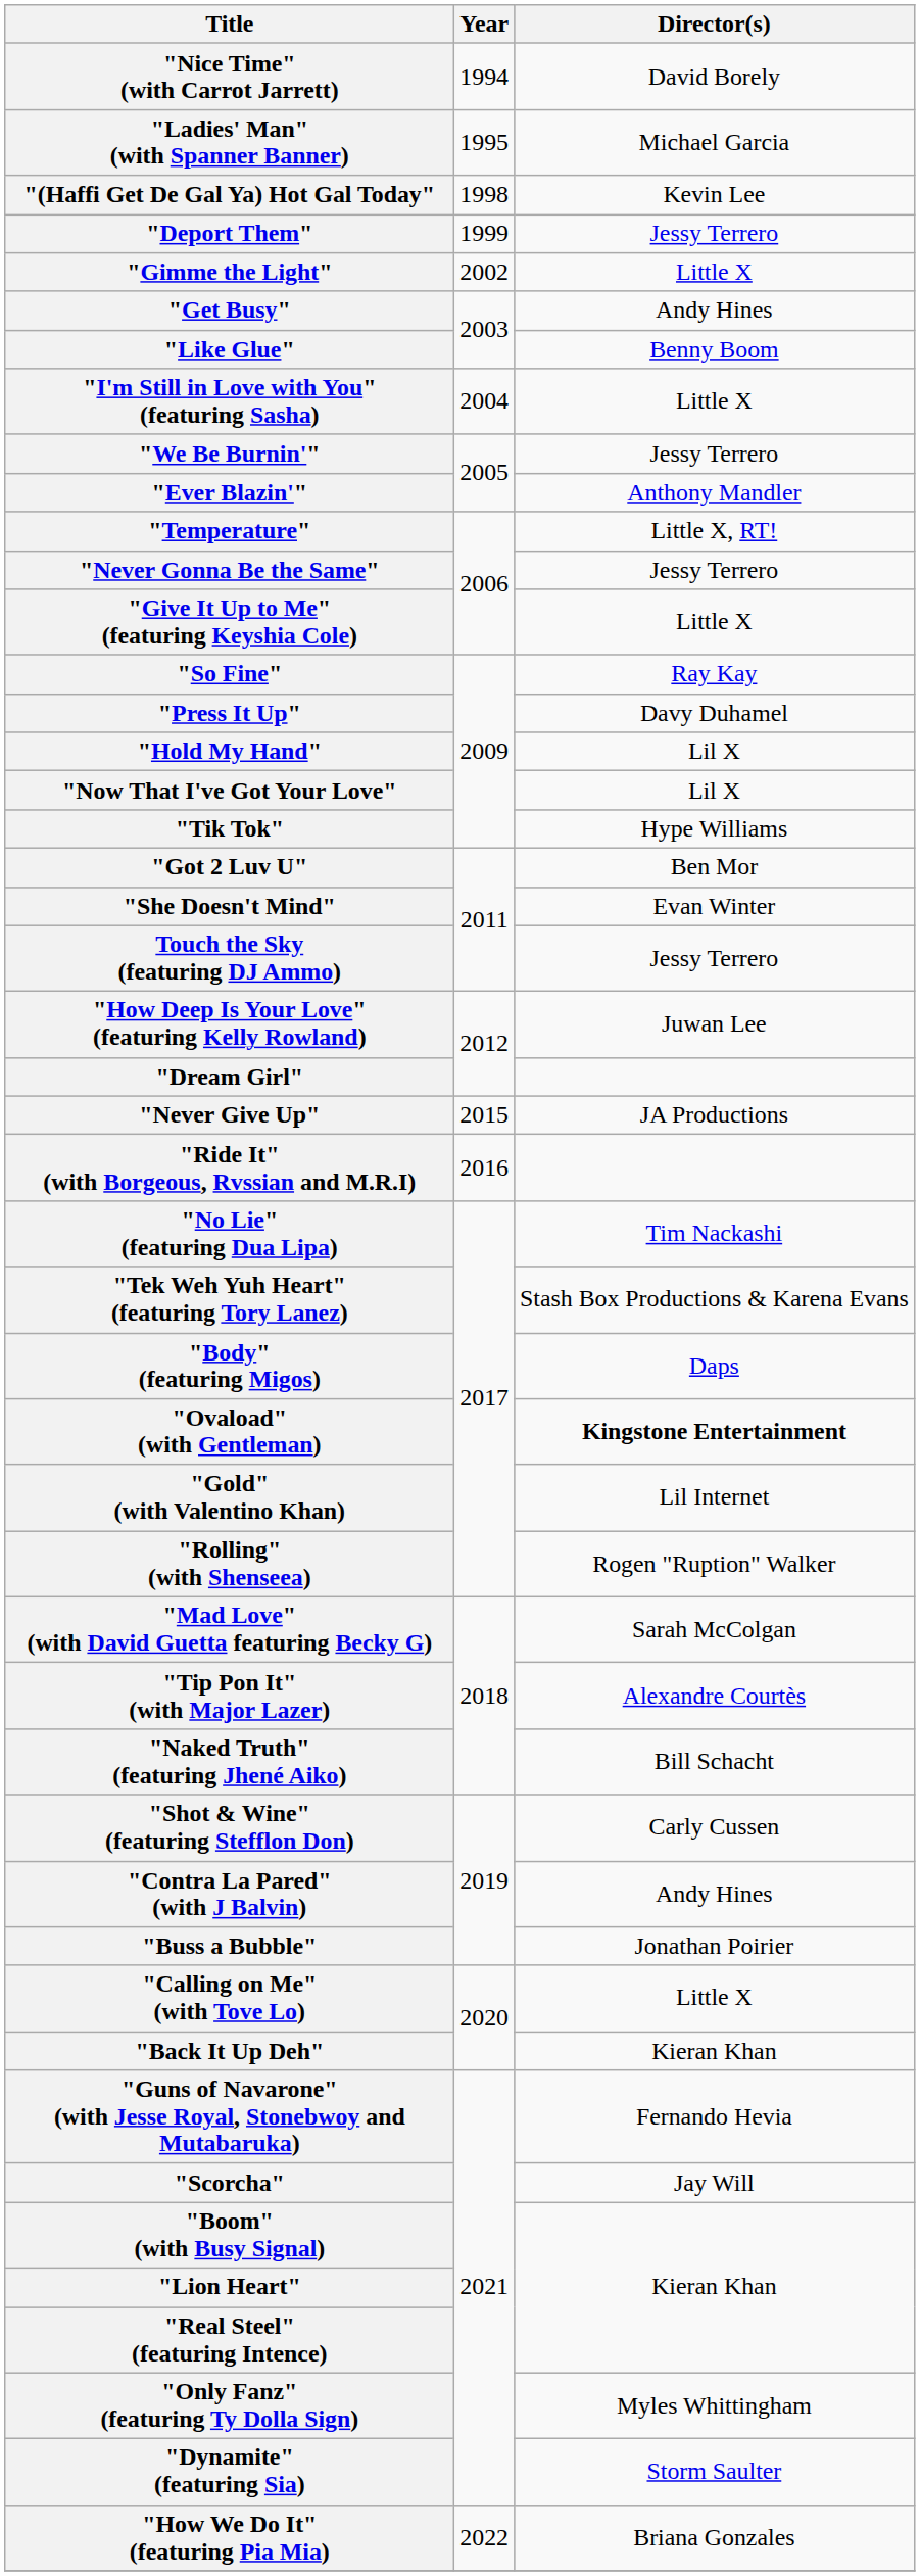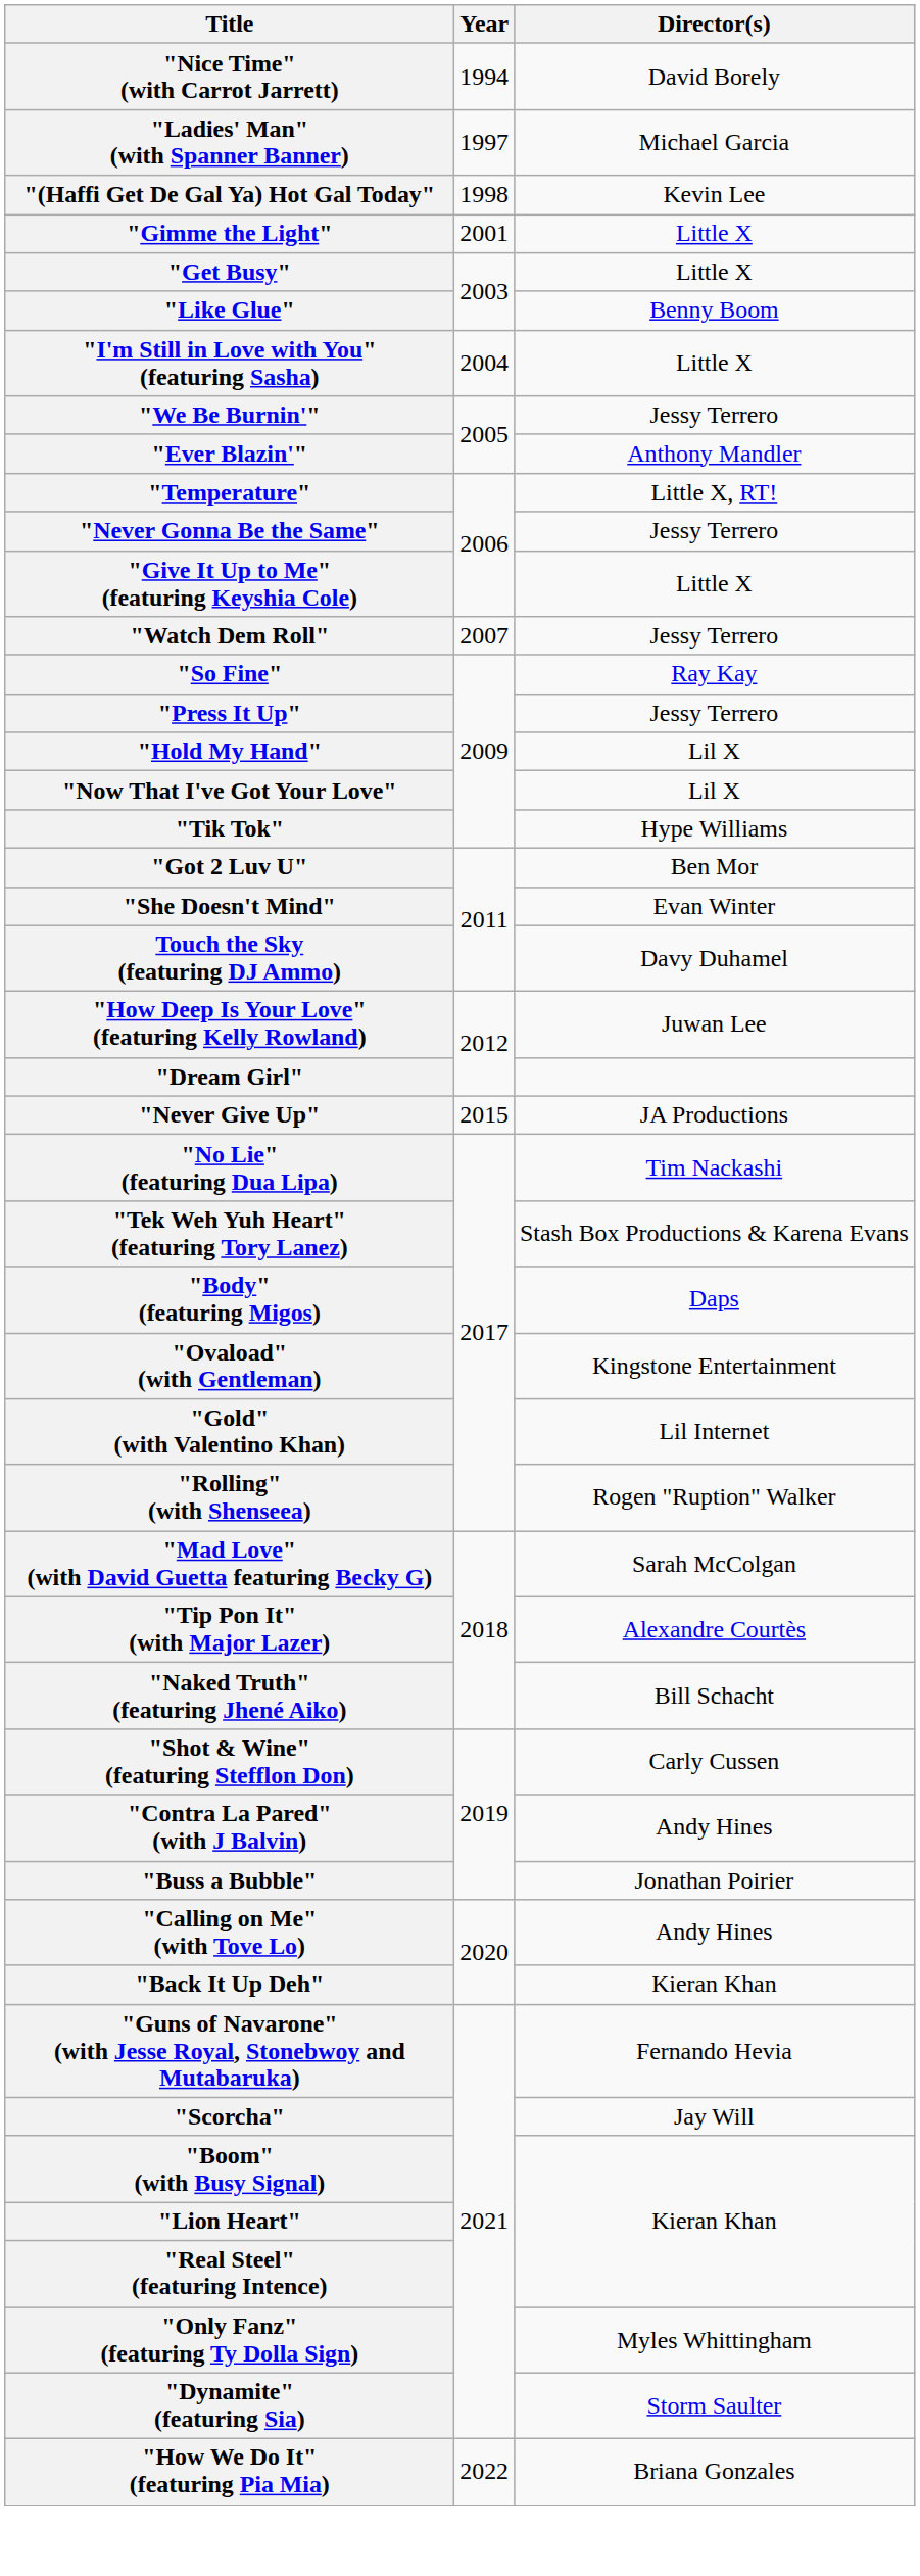"Ladies' Man" (with Spanner Banner) | Year: 1995 -> 1997
- row: "Deport Them" | 1999 | Jessy Terrero
"Gimme the Light" | Year: 2002 -> 2001
"Get Busy" | Director(s): Andy Hines -> Little X
+ row: "Watch Dem Roll" | 2007 | Jessy Terrero
"Press It Up" | Director(s): Davy Duhamel -> Jessy Terrero
Touch the Sky (featuring DJ Ammo) | Director(s): Jessy Terrero -> Davy Duhamel
- row: "Ride It" (with Borgeous, Rvssian and M.R.I) | 2016
"Ovaload" (with Gentleman) | Director(s): bold -> normal
"Calling on Me" (with Tove Lo) | Director(s): Little X -> Andy Hines
